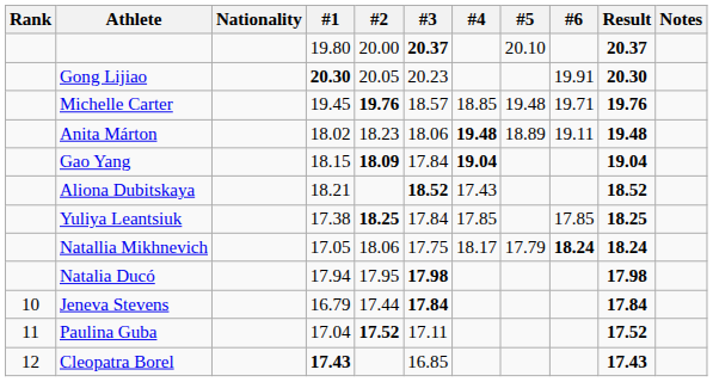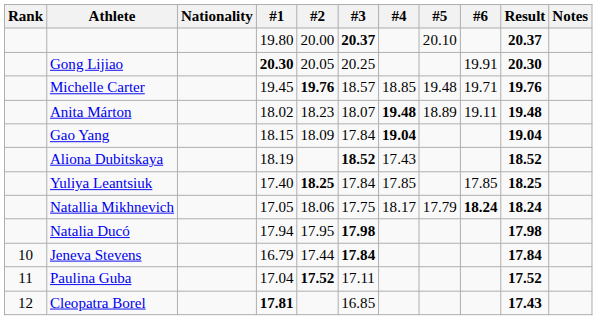Gong Lijiao | #3: 20.23 -> 20.25
Anita Márton | #3: 18.06 -> 18.07
Gao Yang | #2: bold -> normal
Aliona Dubitskaya | #1: 18.21 -> 18.19
Yuliya Leantsiuk | #1: 17.38 -> 17.40
Cleopatra Borel | #1: 17.43 -> 17.81
